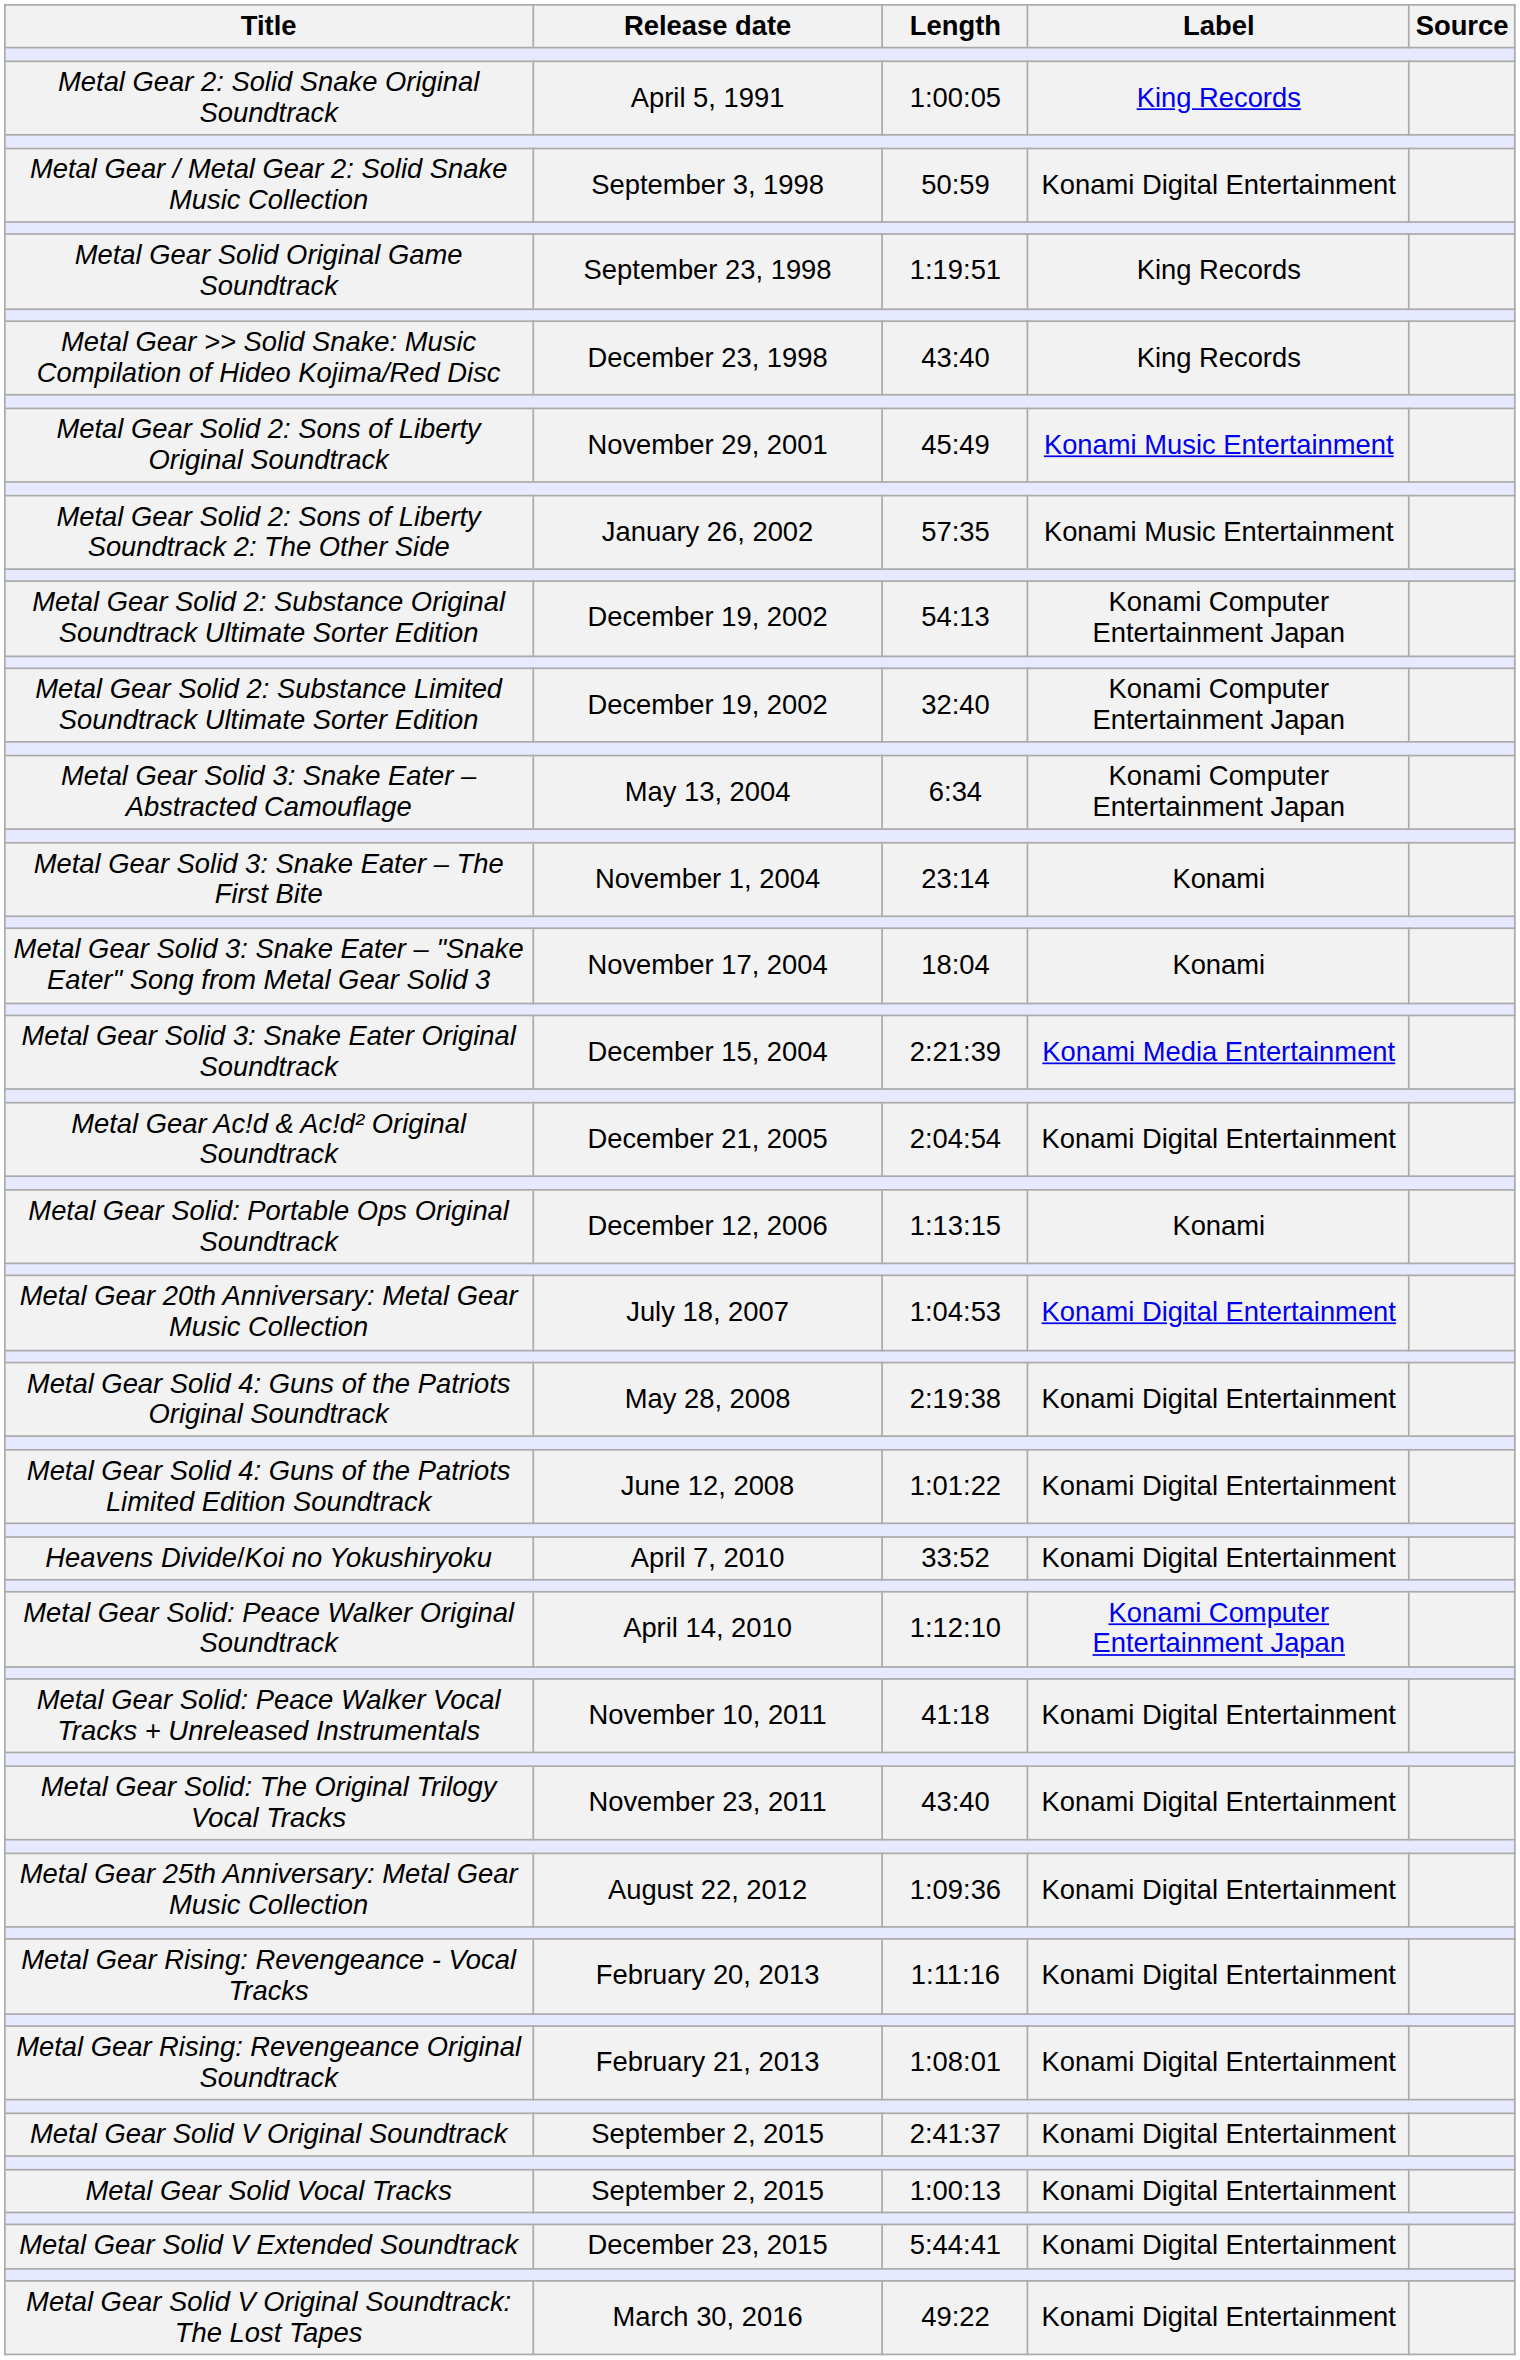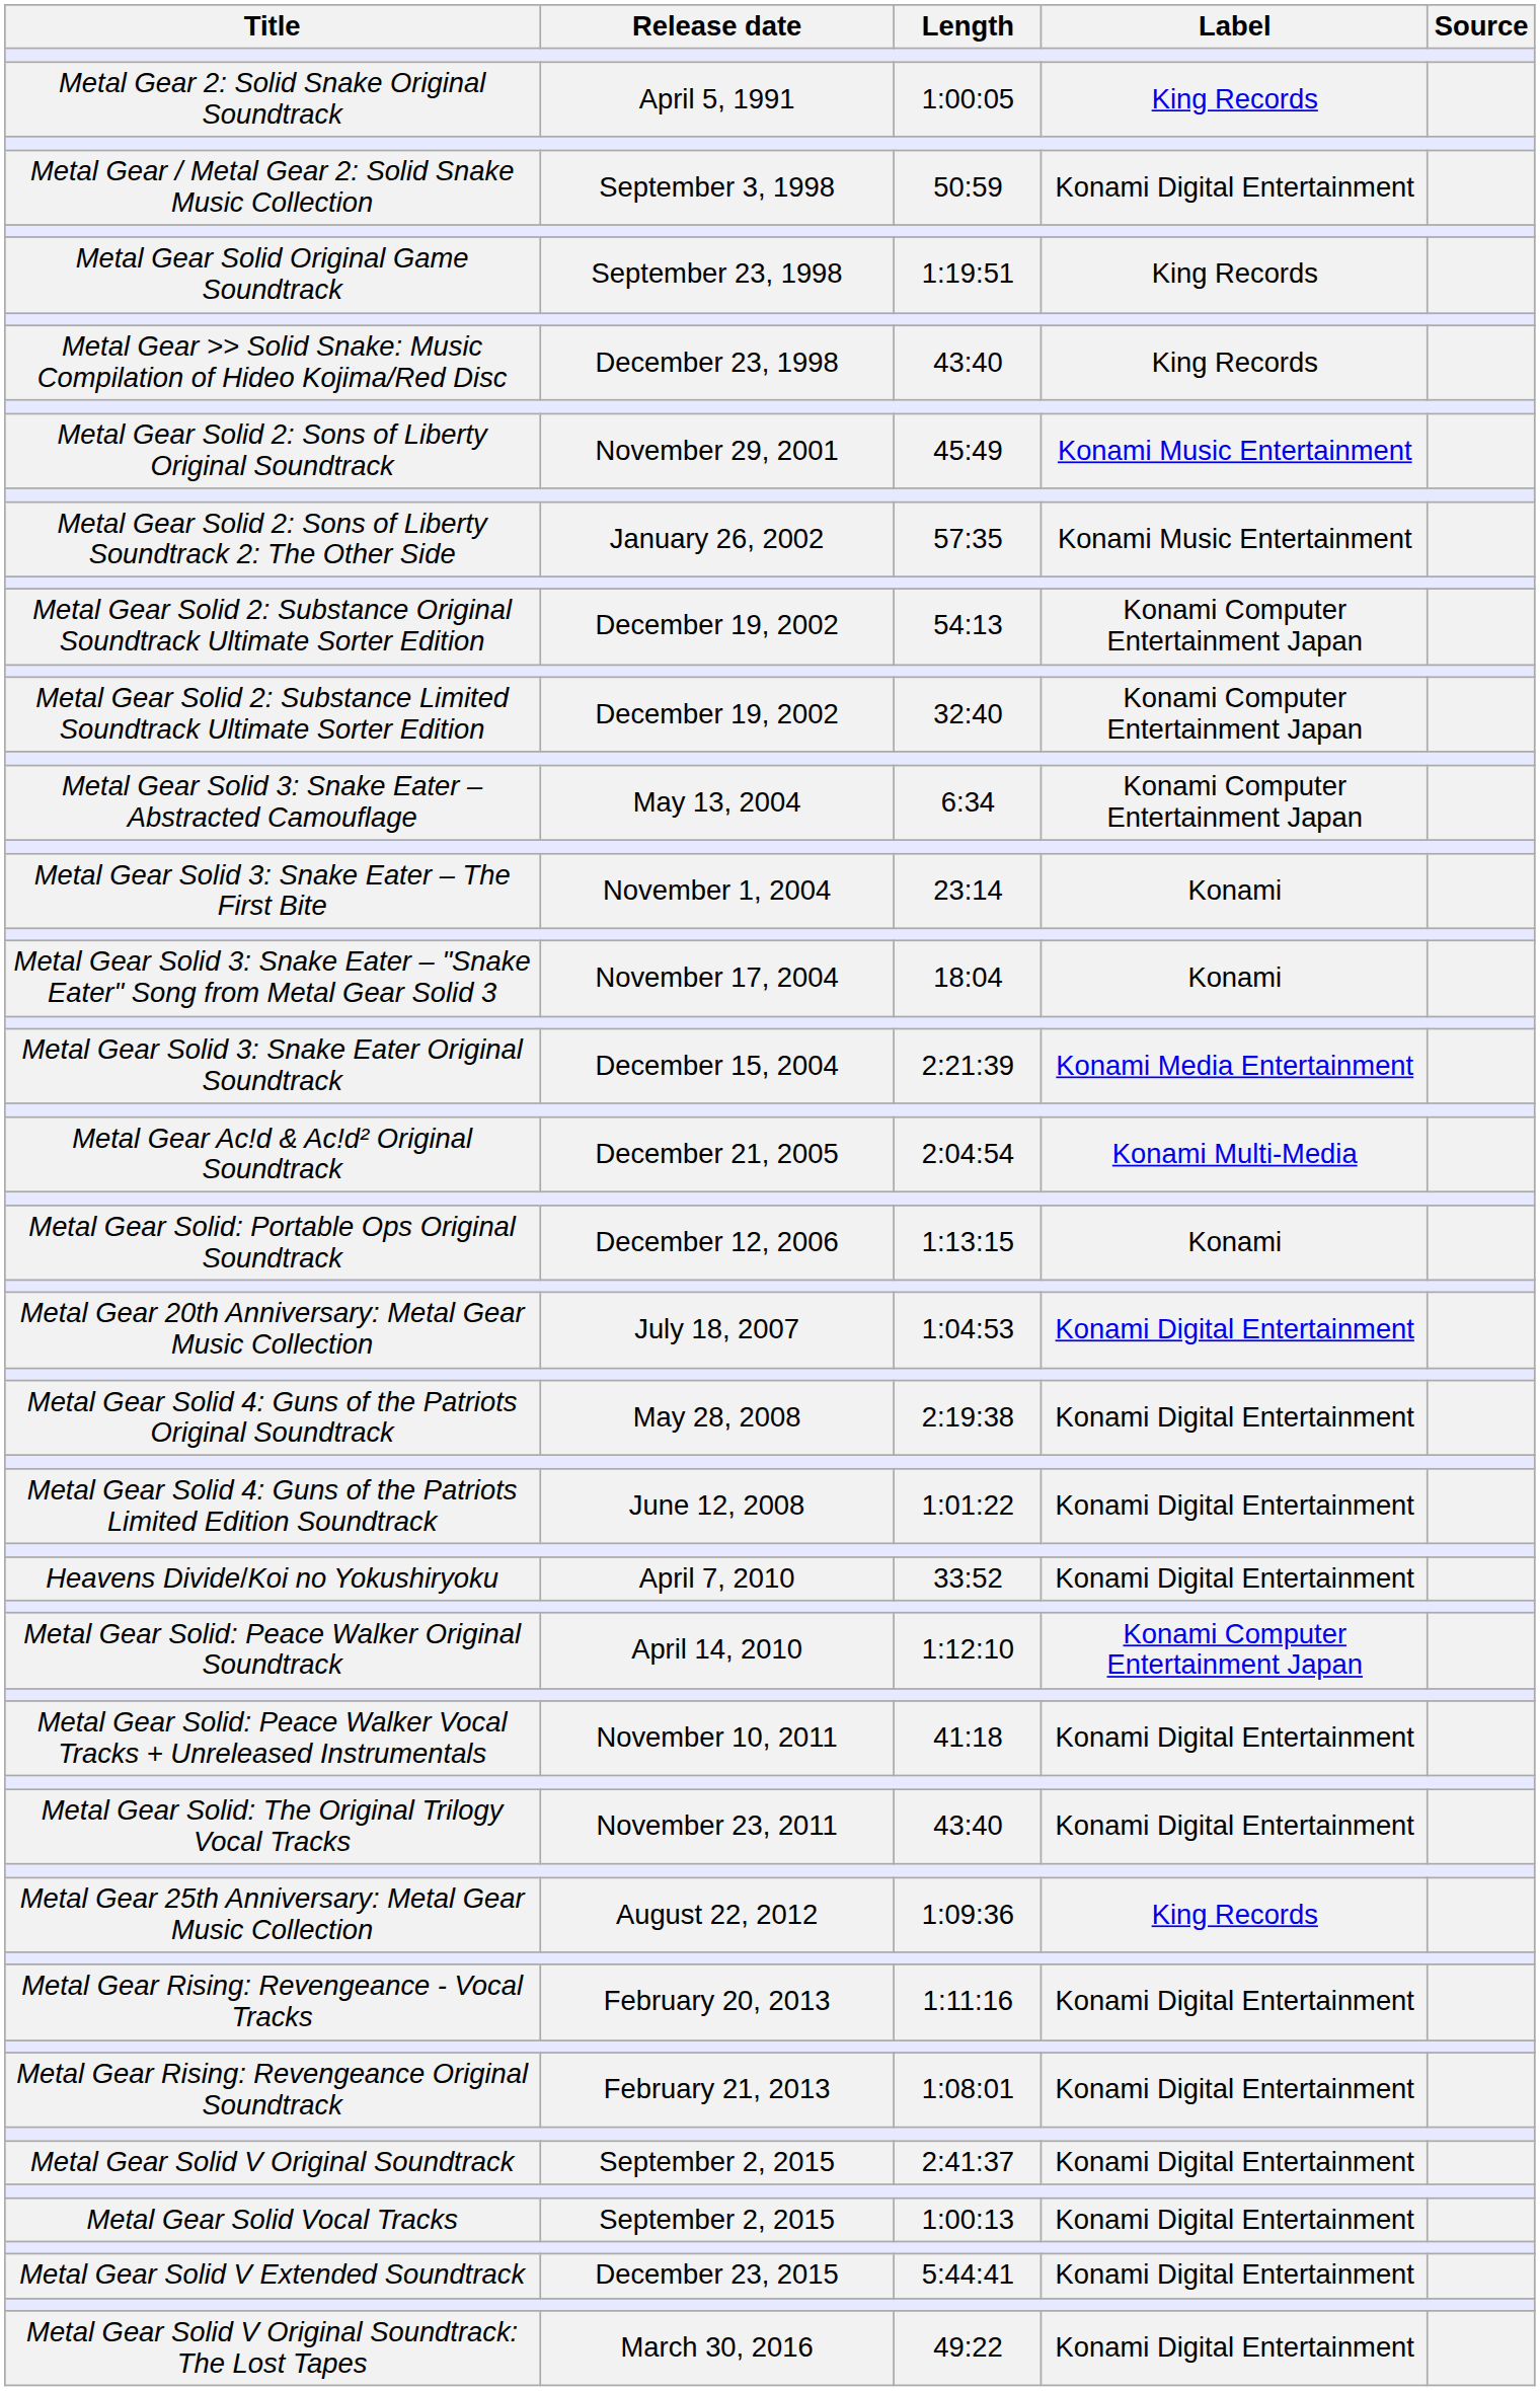Metal Gear Ac!d & Ac!d² Original Soundtrack | Label: Konami Digital Entertainment -> Konami Multi-Media
Metal Gear 25th Anniversary: Metal Gear Music Collection | Label: Konami Digital Entertainment -> King Records
